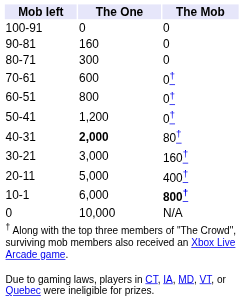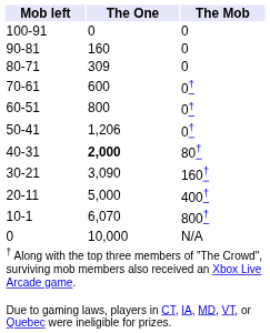80-71 | The One: 300 -> 309
50-41 | The One: 1,200 -> 1,206
30-21 | The One: 3,000 -> 3,090
10-1 | The One: 6,000 -> 6,070
10-1 | The Mob: bold -> normal
